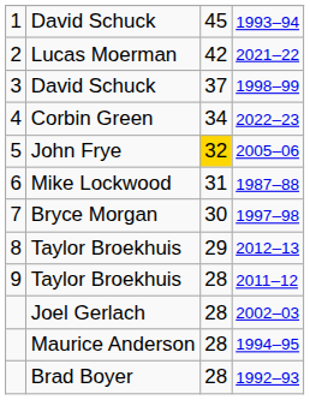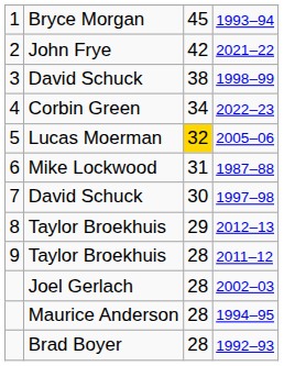1993–94 | column 2: David Schuck -> Bryce Morgan
2021–22 | column 2: Lucas Moerman -> John Frye
1998–99 | column 3: 37 -> 38
2005–06 | column 2: John Frye -> Lucas Moerman
1997–98 | column 2: Bryce Morgan -> David Schuck
